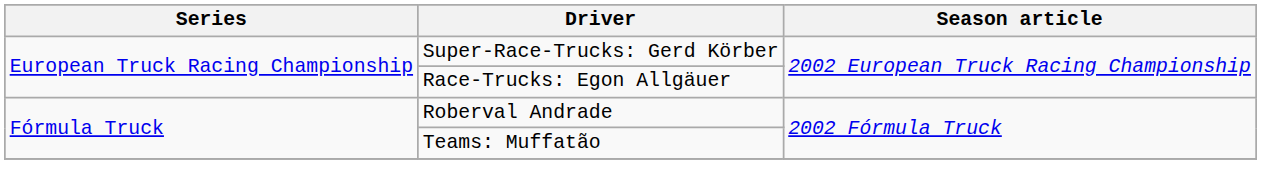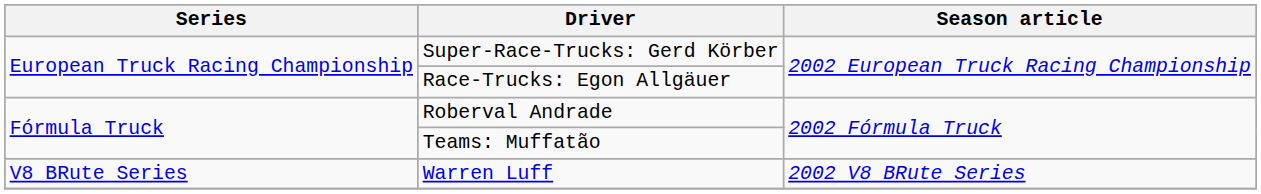+ row: V8 BRute Series | Warren Luff | 2002 V8 BRute Series
